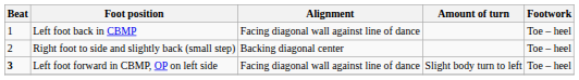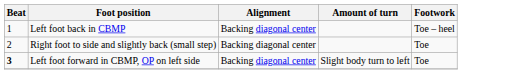Left foot back in CBMP | Alignment: Facing diagonal wall against line of dance -> Backing diagonal center
Right foot to side and slightly back (small step) | Footwork: Toe – heel -> Toe
Left foot forward in CBMP, OP on left side | Alignment: Facing diagonal wall against line of dance -> Backing diagonal center
Left foot forward in CBMP, OP on left side | Footwork: Toe – heel -> Toe
